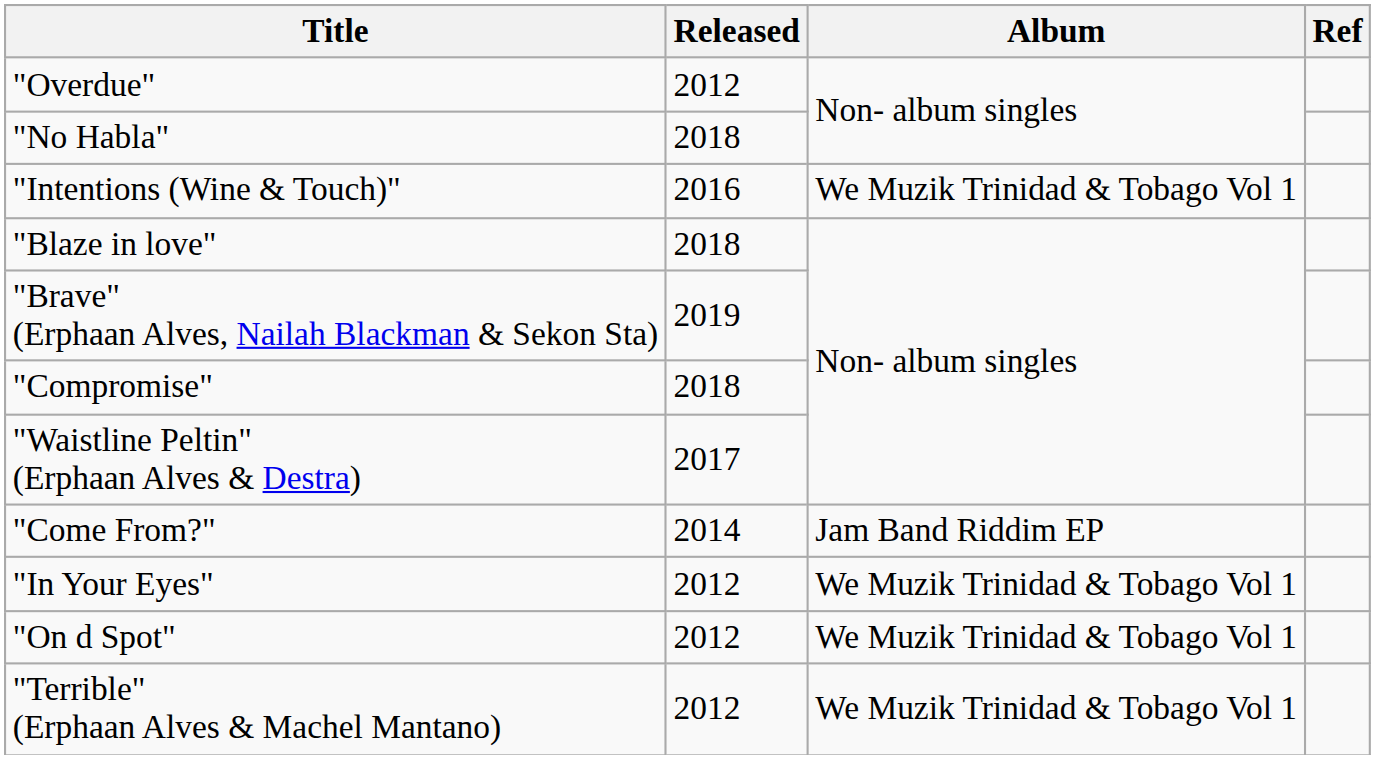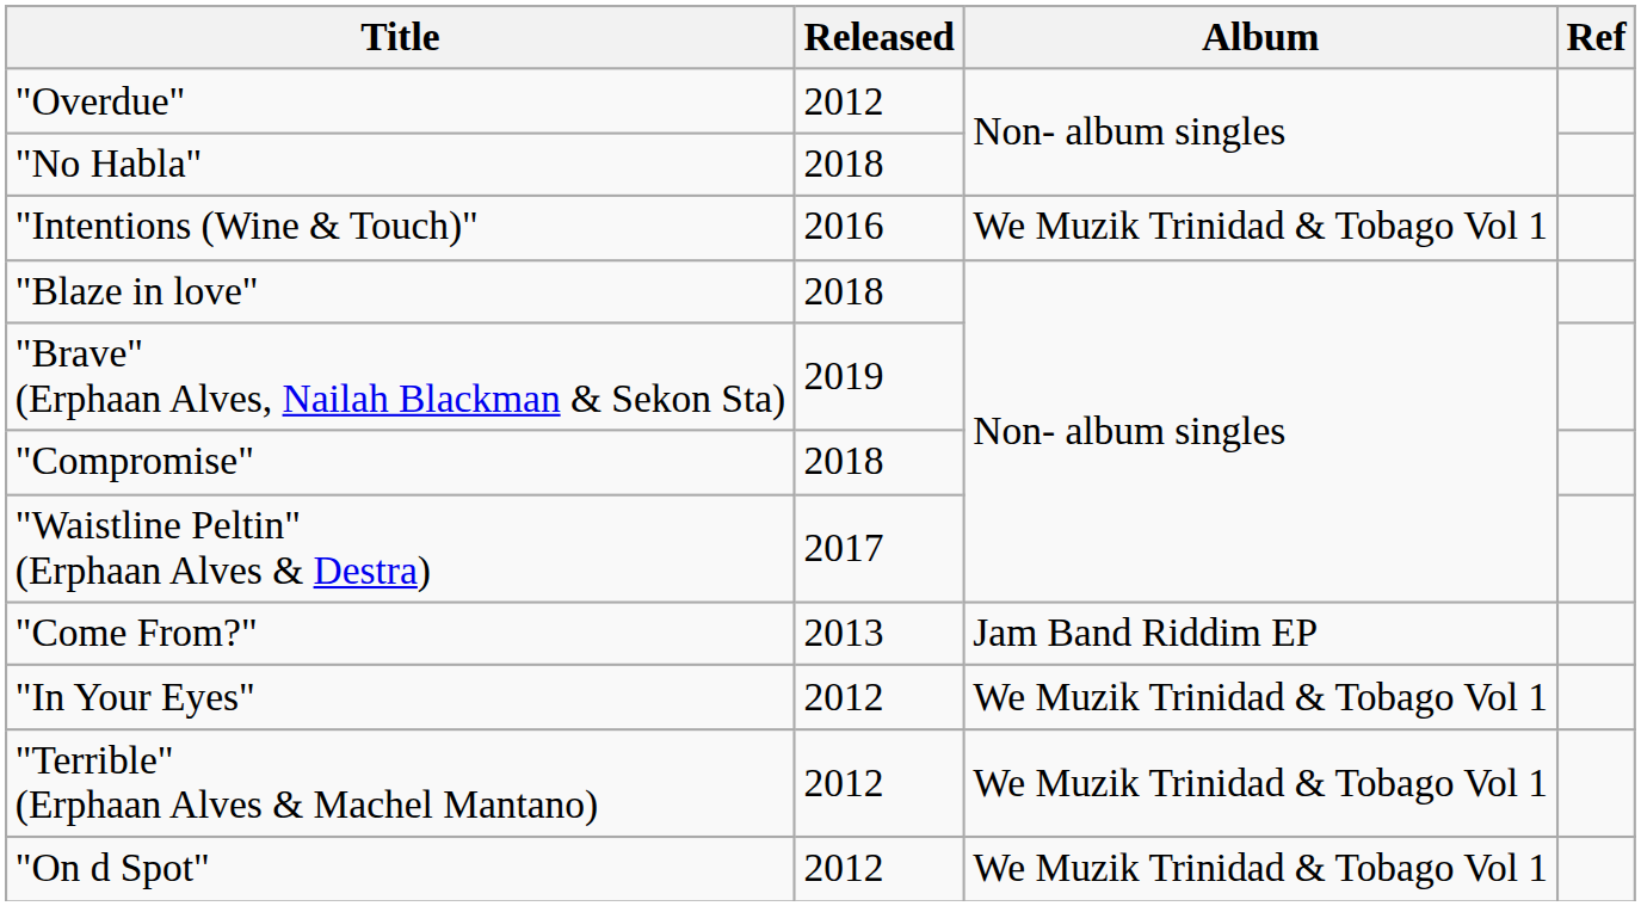"Come From?" | Released: 2014 -> 2013
rows swapped: "Terrible" (Erphaan Alves & Machel Mantano) <-> "On d Spot"
